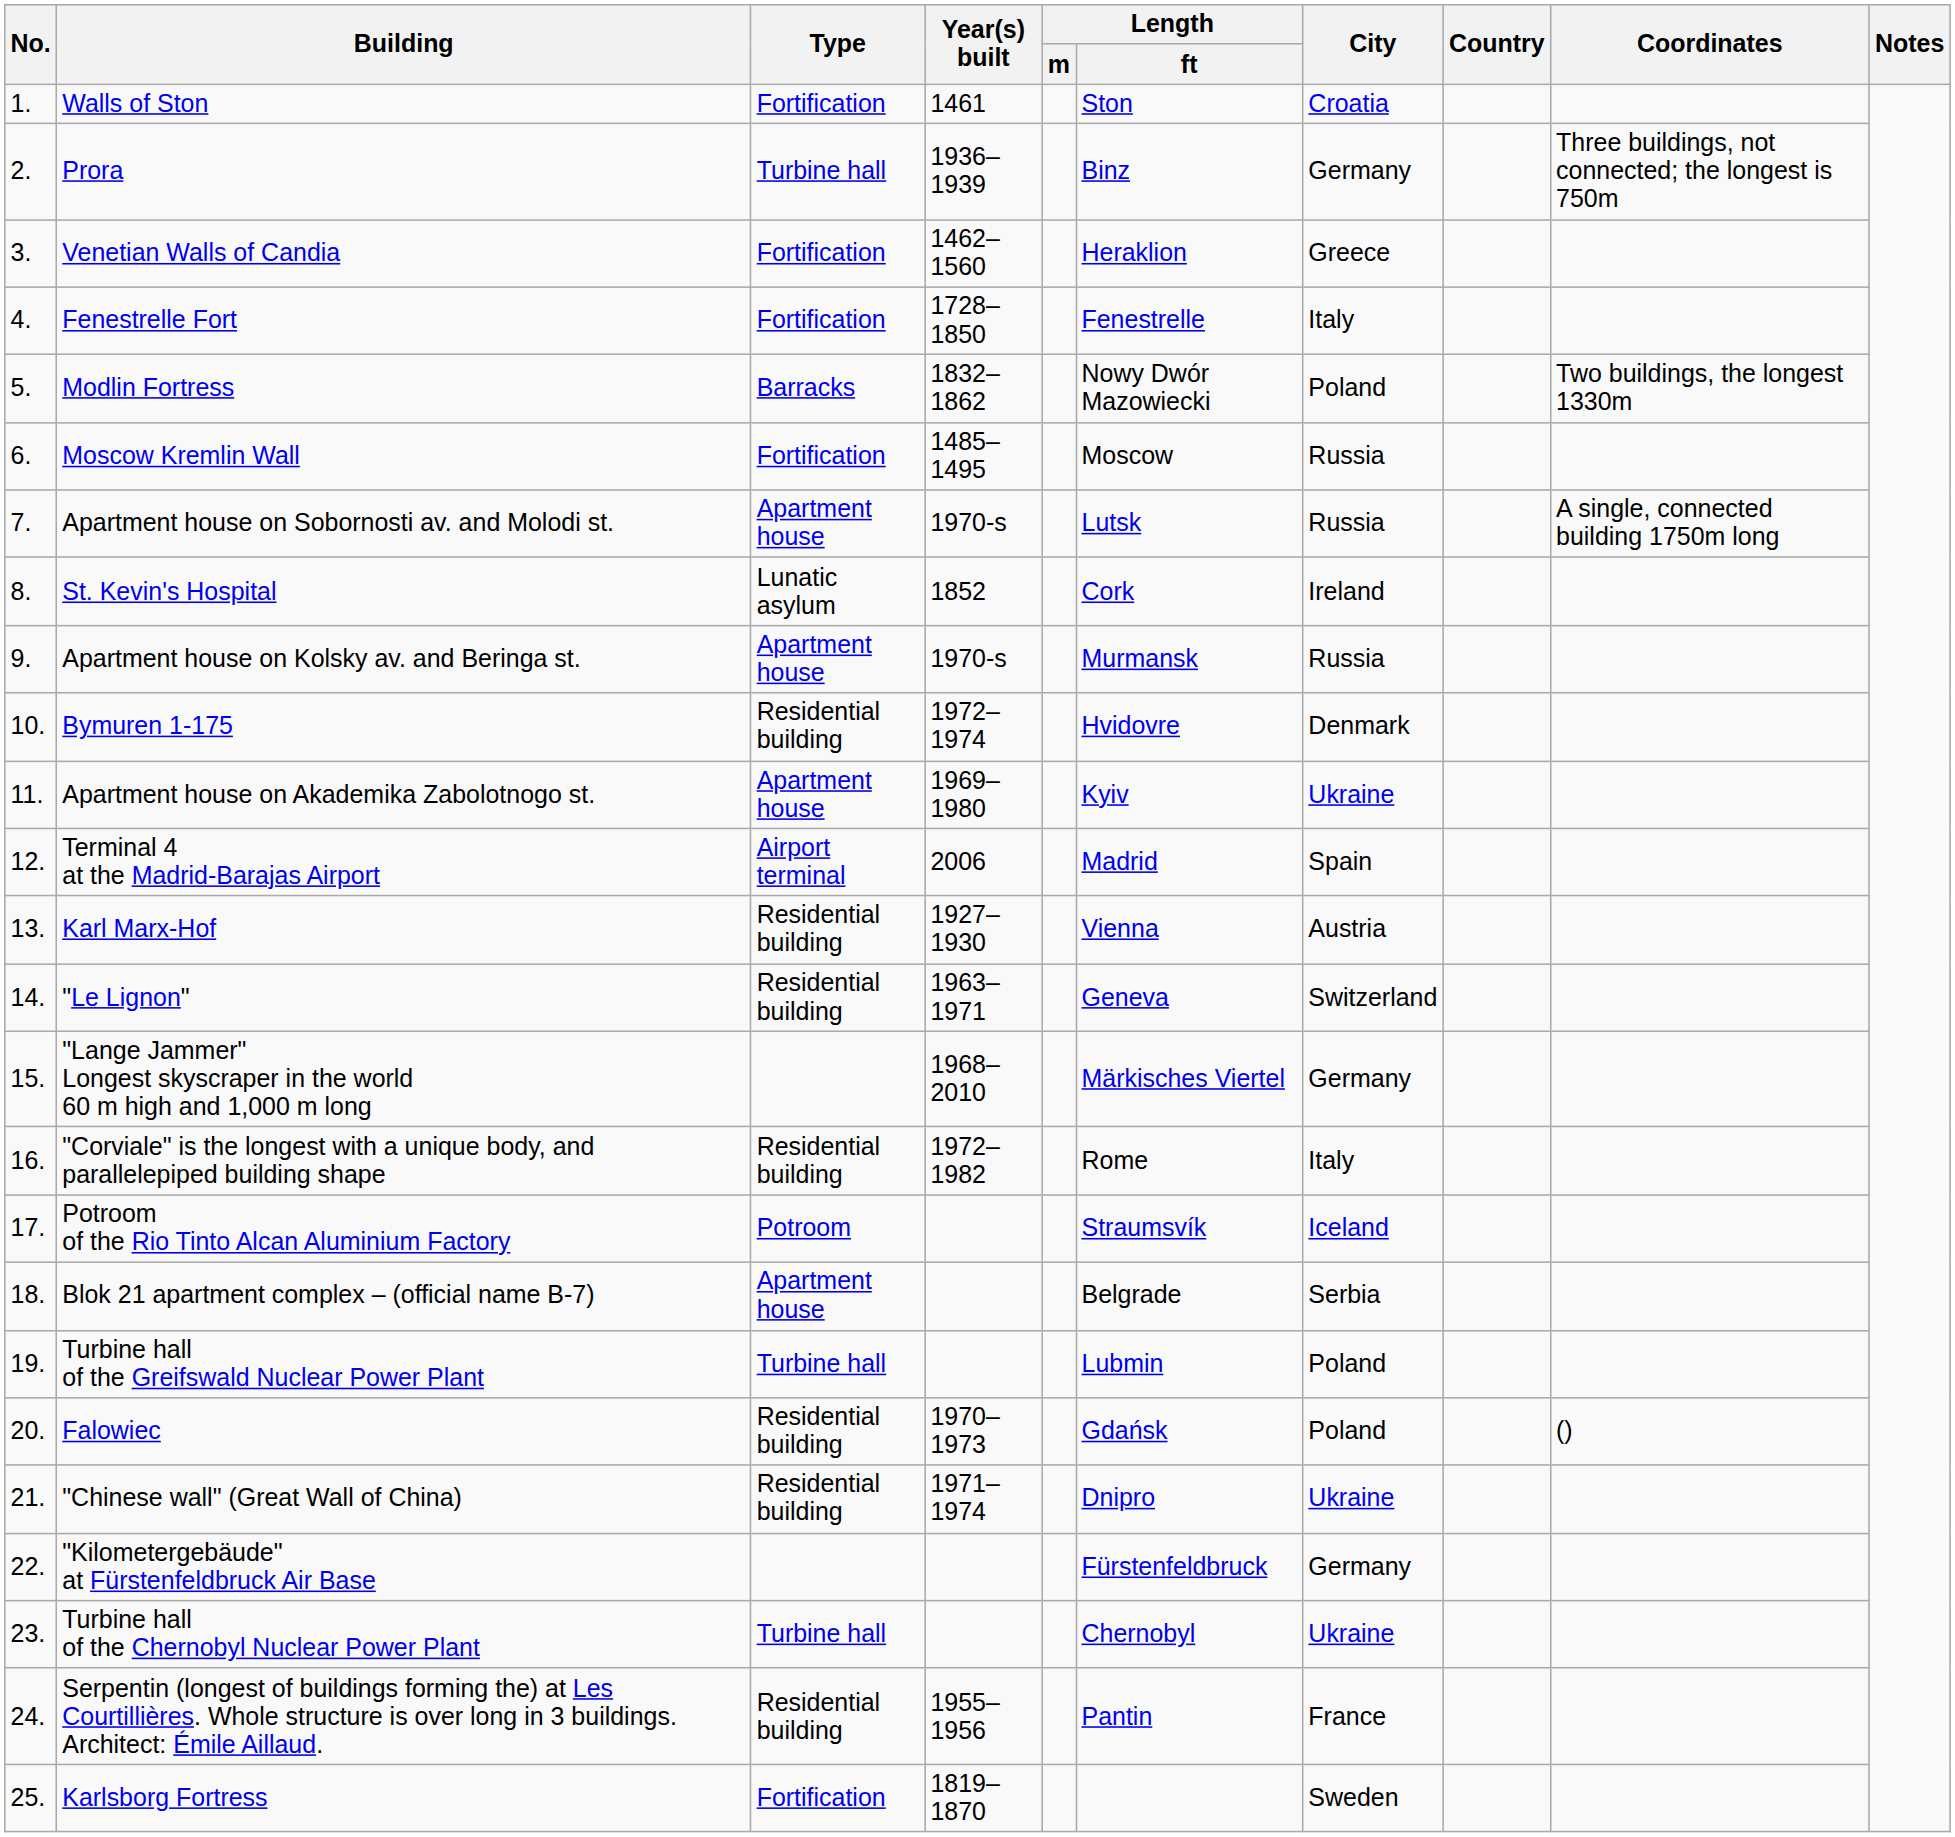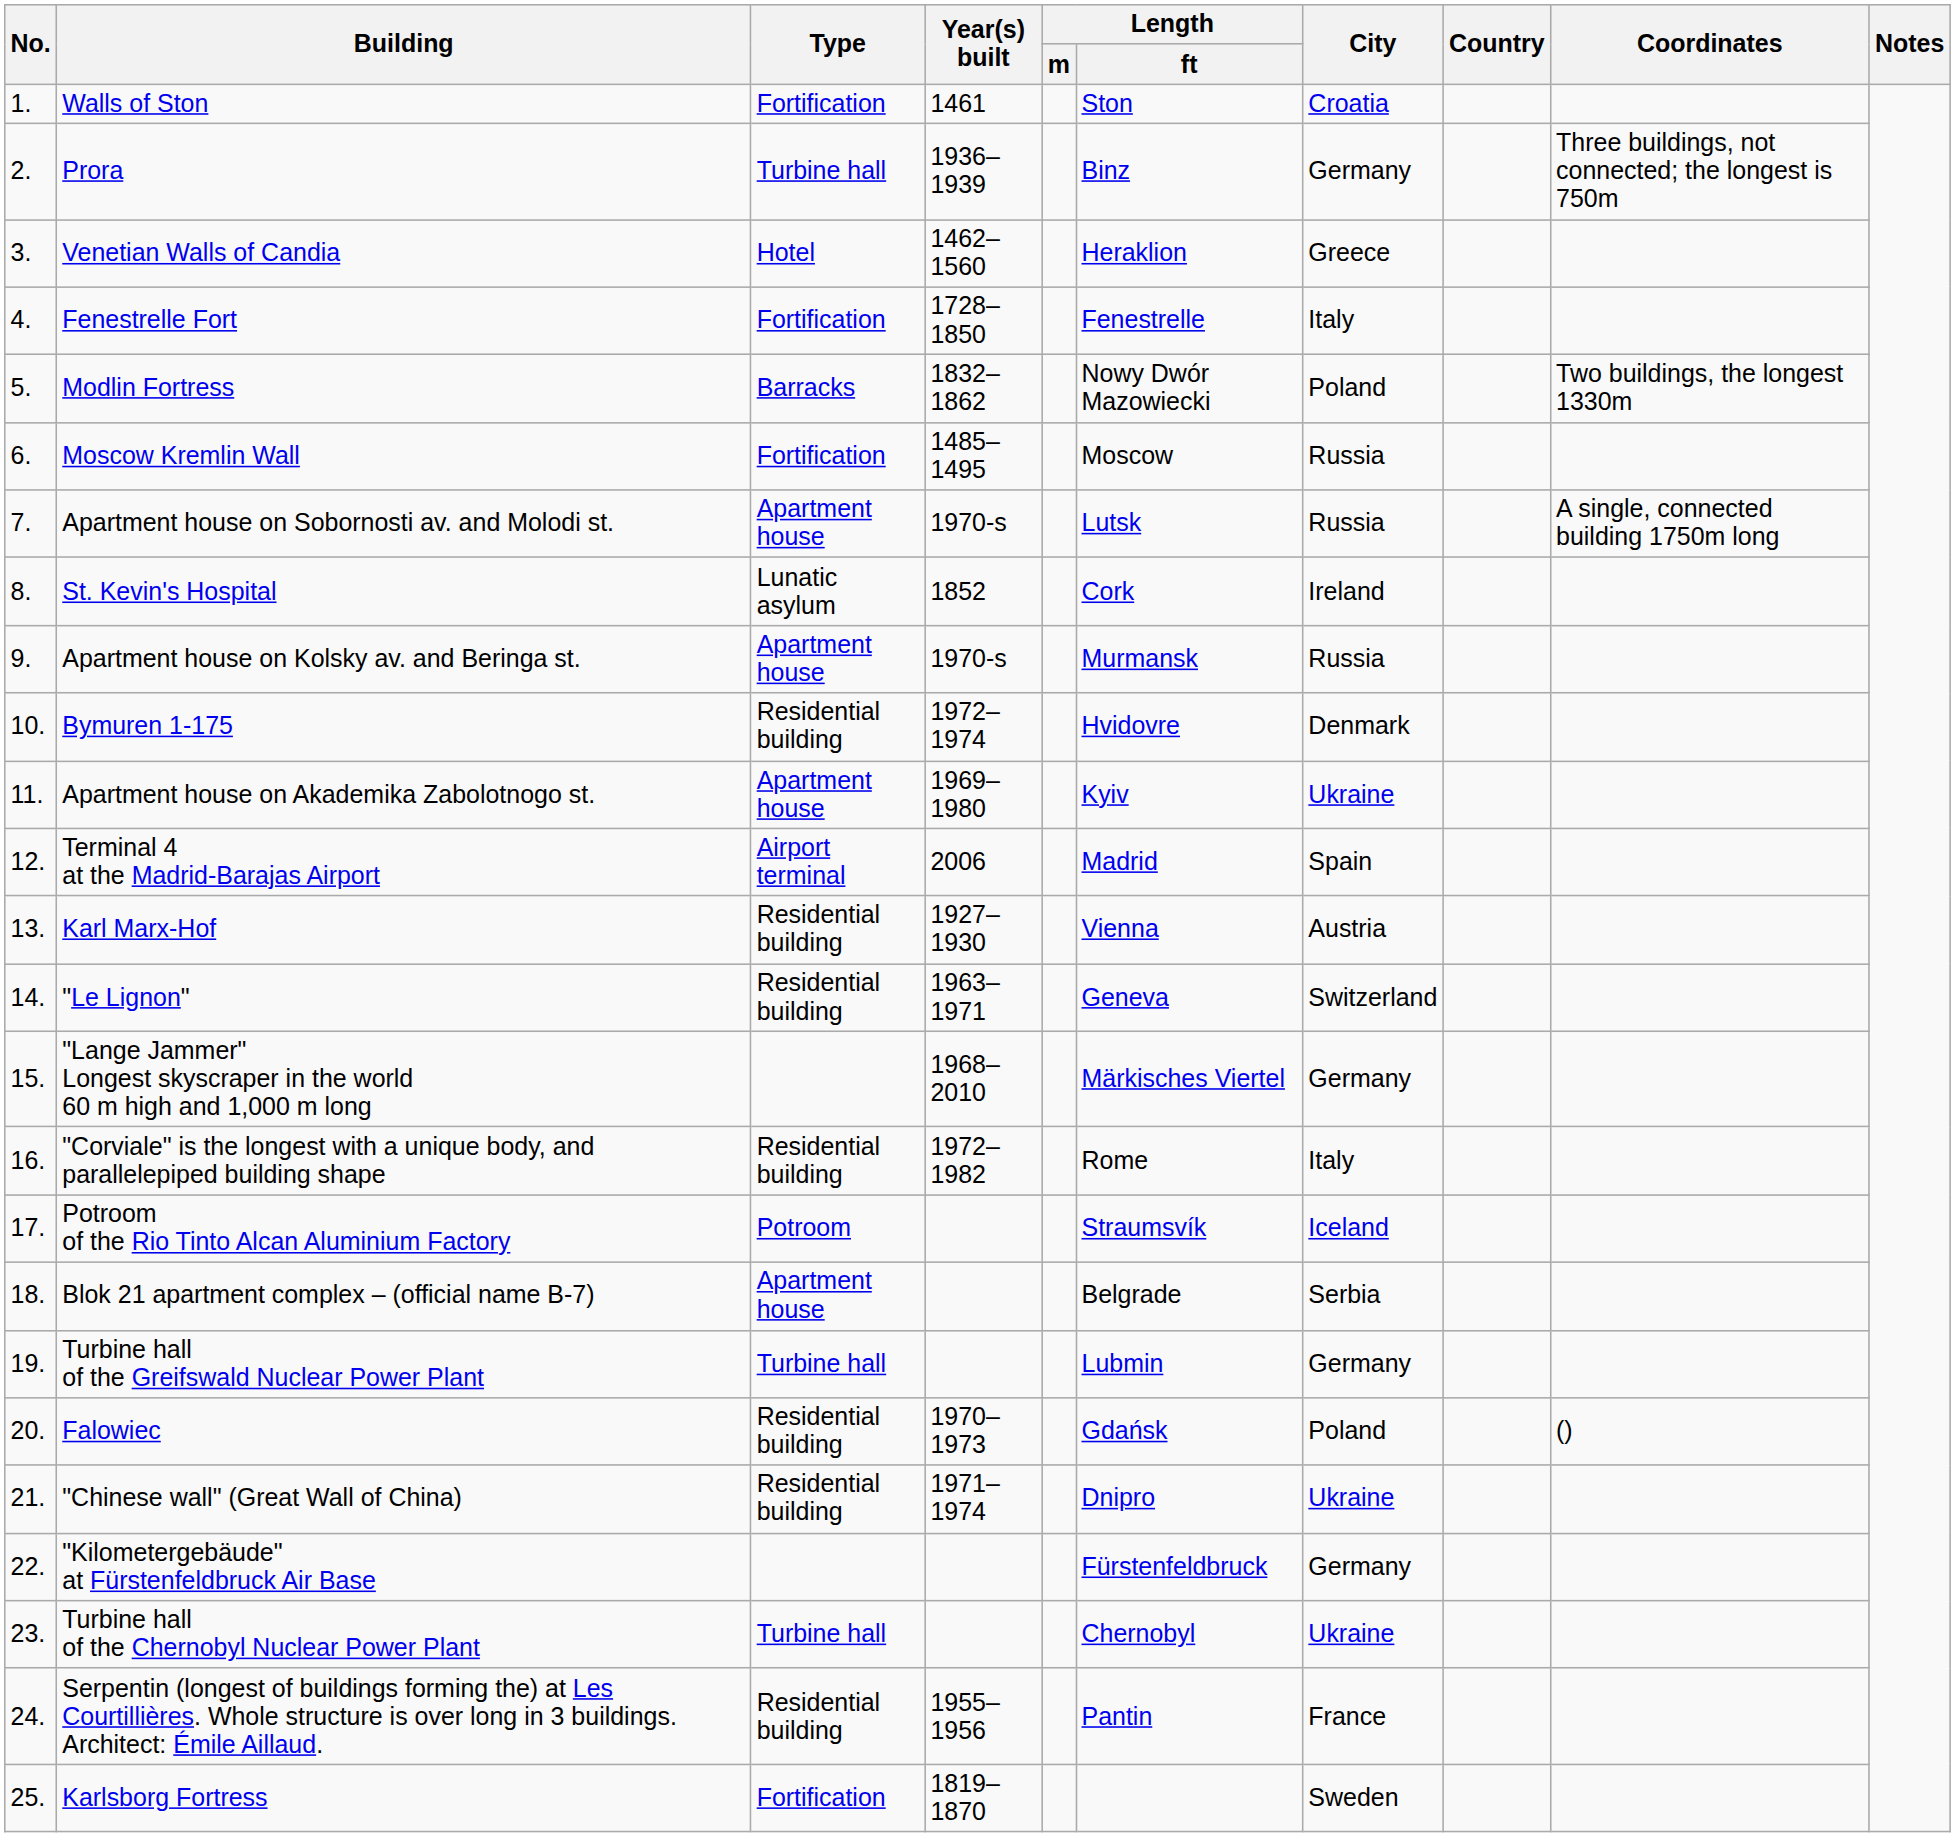Venetian Walls of Candia | Type: Fortification -> Hotel
Turbine hall of the Greifswald Nuclear Power Plant | City: Poland -> Germany
